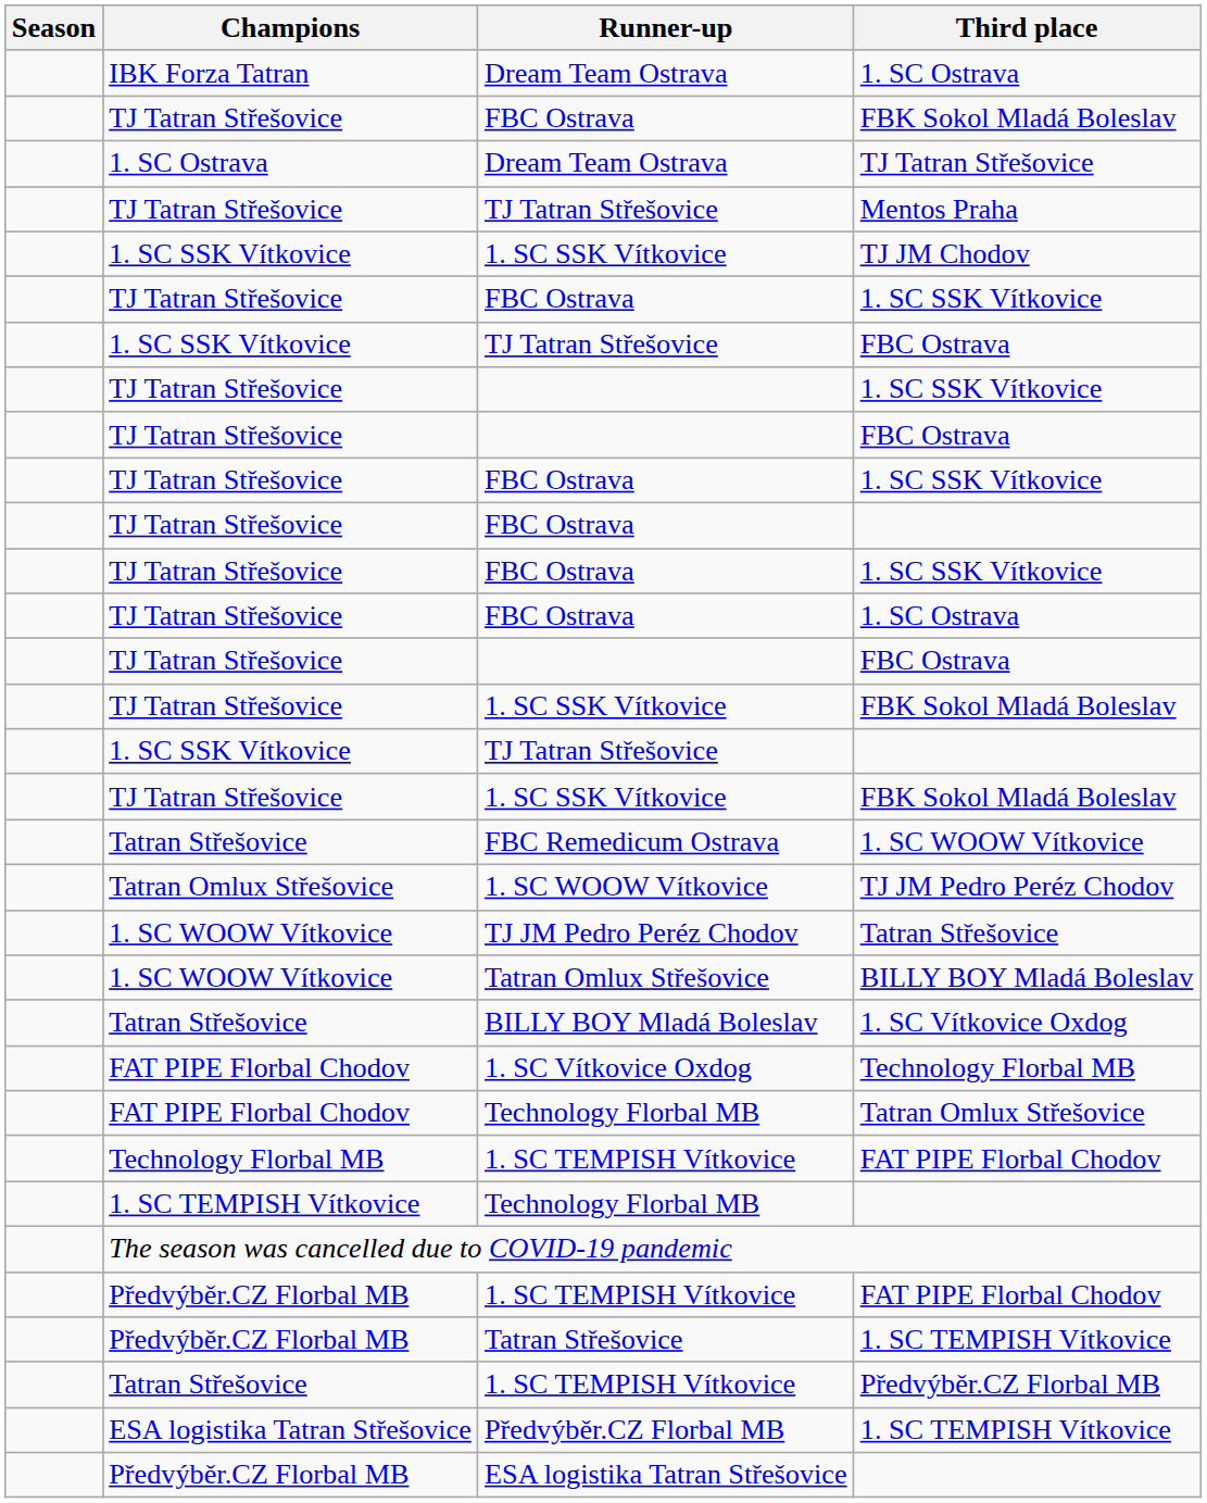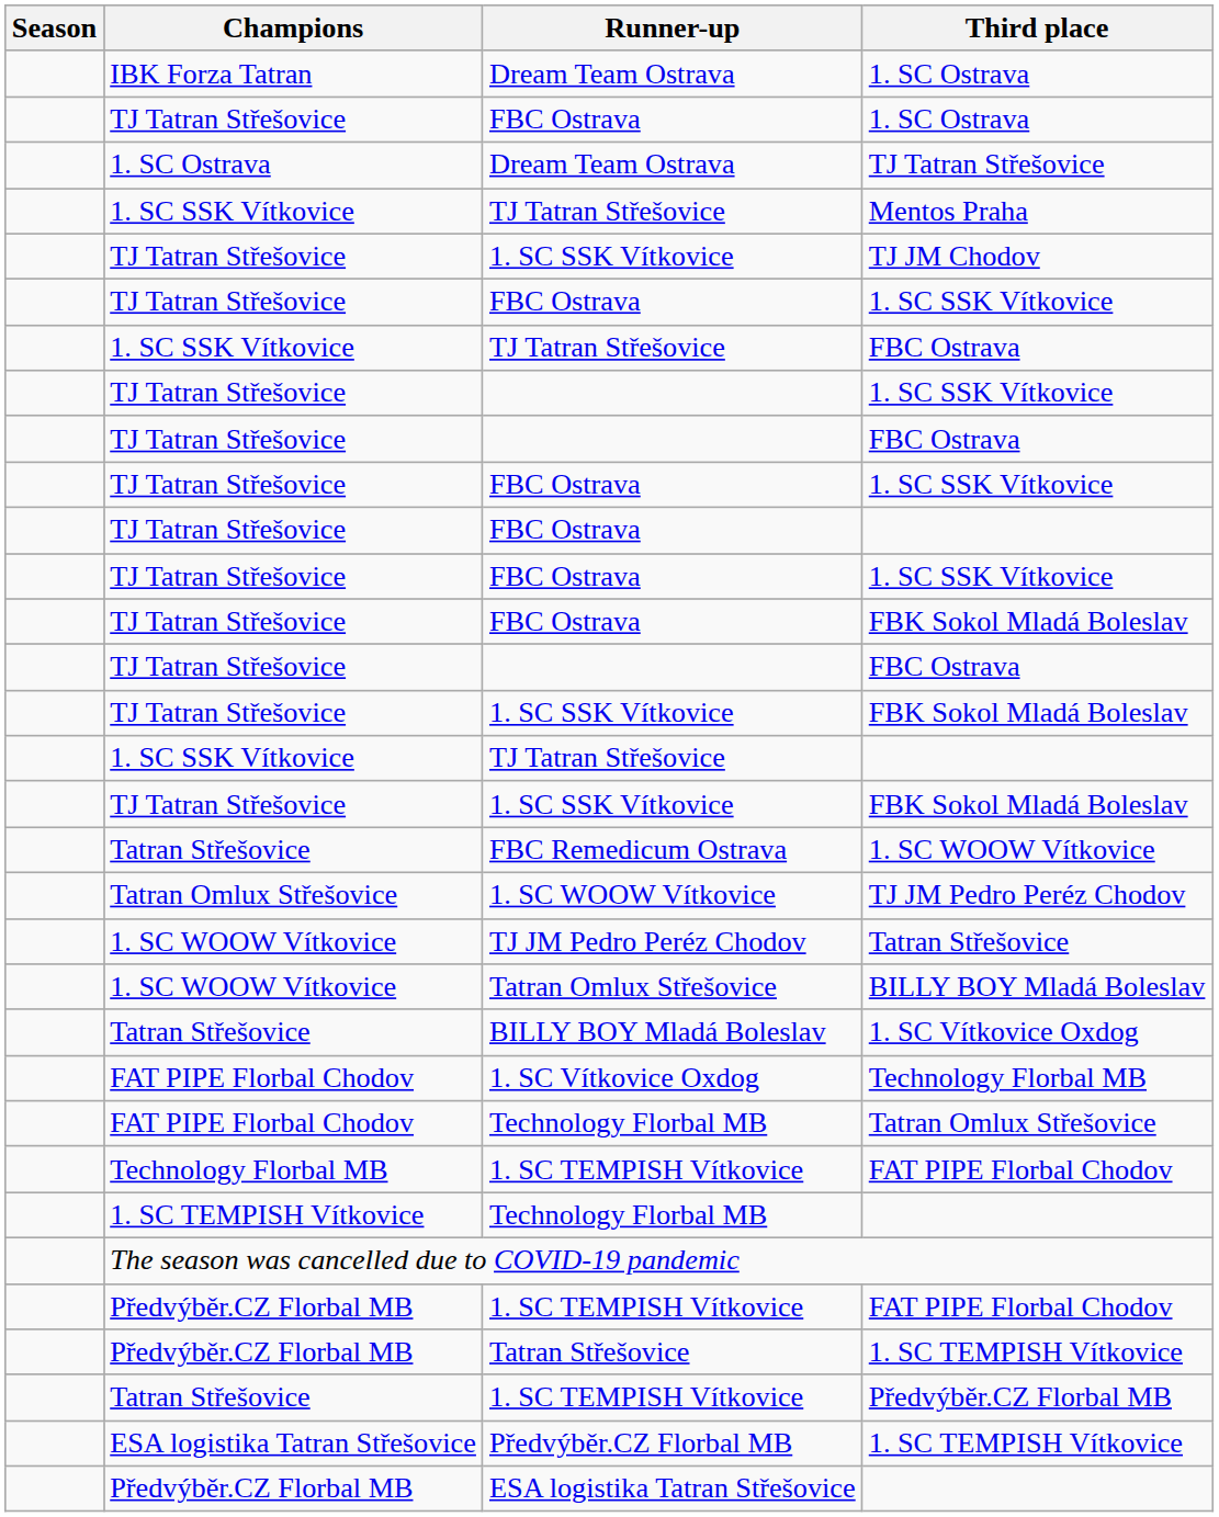rows swapped: FBC Ostrava / 1. SC Ostrava <-> FBC Ostrava / FBK Sokol Mladá Boleslav
Mentos Praha | Champions: TJ Tatran Střešovice -> 1. SC SSK Vítkovice
TJ JM Chodov | Champions: 1. SC SSK Vítkovice -> TJ Tatran Střešovice
